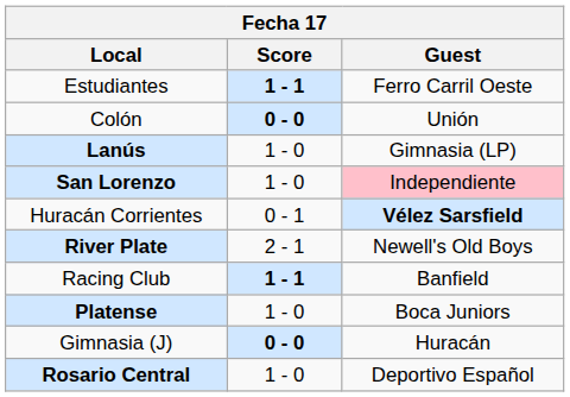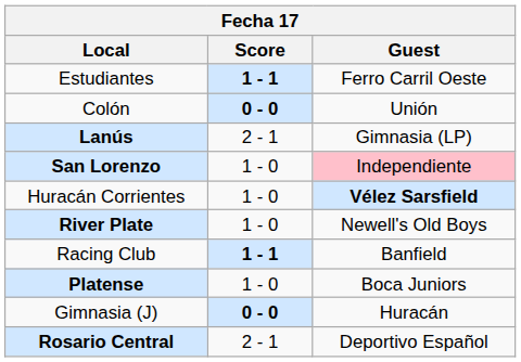Lanús | Score: 1 - 0 -> 2 - 1
Huracán Corrientes | Score: 0 - 1 -> 1 - 0
River Plate | Score: 2 - 1 -> 1 - 0
Rosario Central | Score: 1 - 0 -> 2 - 1
